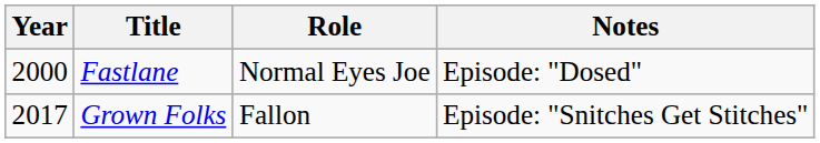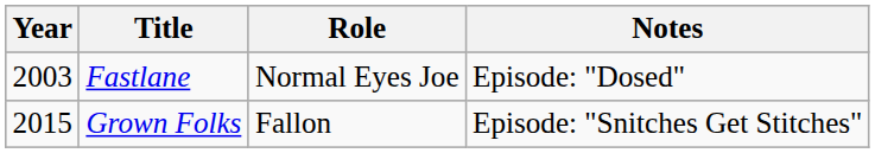Fastlane | Year: 2000 -> 2003
Grown Folks | Year: 2017 -> 2015
